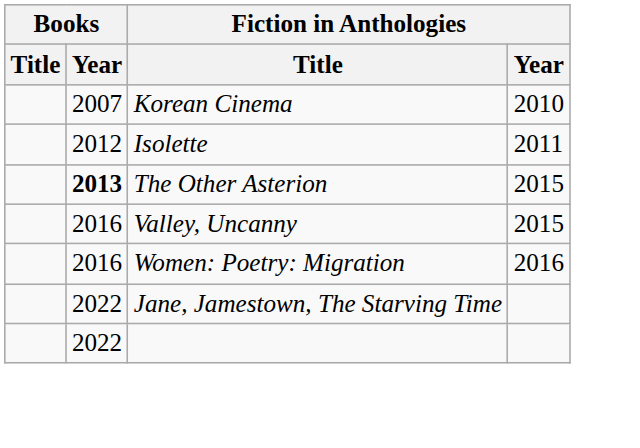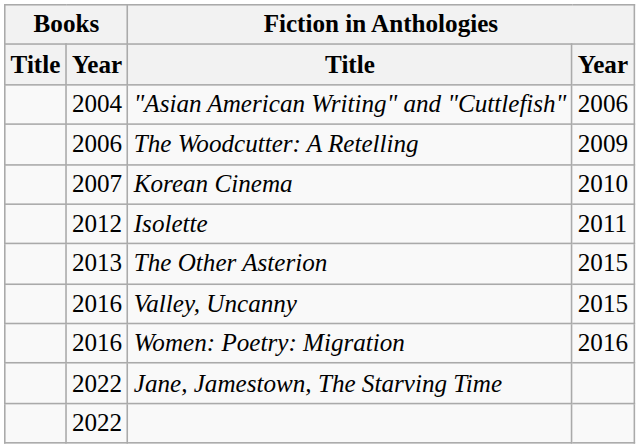+ row: 2004 | "Asian American Writing" and "Cuttlefish" | 2006
+ row: 2006 | The Woodcutter: A Retelling | 2009
The Other Asterion | Books / Year: bold -> normal
